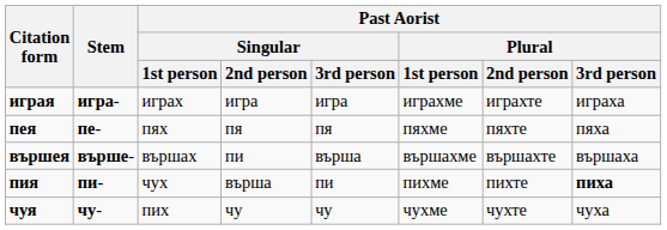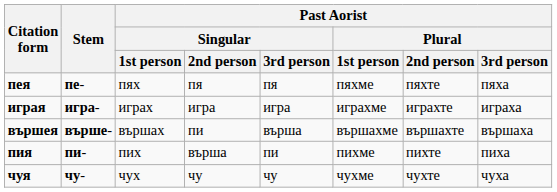rows swapped: играя <-> пея
пия | Past Aorist / Singular / 1st person: чух -> пих
пия | Past Aorist / Plural / 3rd person: bold -> normal
чуя | Past Aorist / Singular / 1st person: пих -> чух
